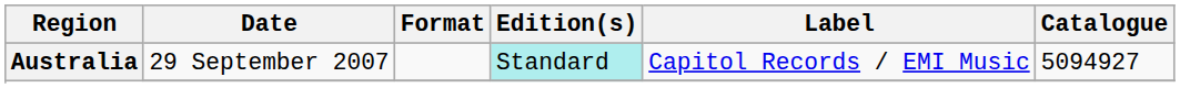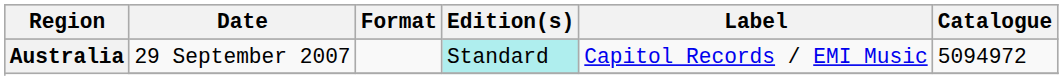Australia / 29 September 2007 | Catalogue: 5094927 -> 5094972
